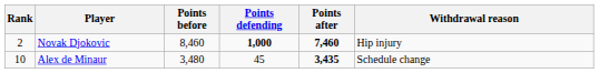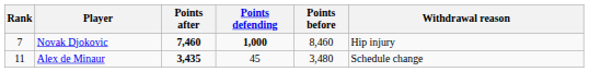columns swapped: Points before <-> Points after
Novak Djokovic | Rank: 2 -> 7
Alex de Minaur | Rank: 10 -> 11
